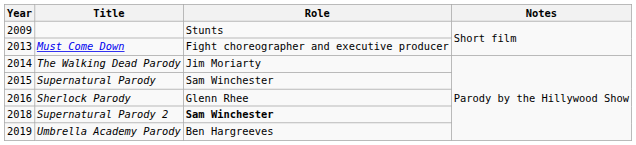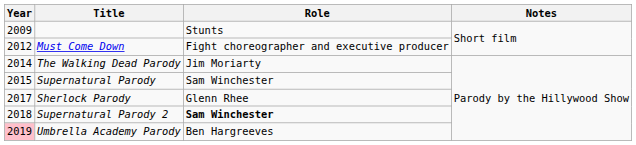Must Come Down | Year: 2013 -> 2012
Sherlock Parody | Year: 2016 -> 2017
Umbrella Academy Parody | Year: no background -> pink background
